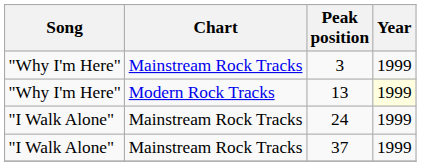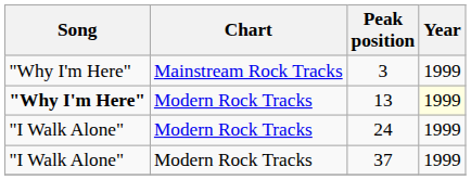13 | Song: normal -> bold
24 | Chart: Mainstream Rock Tracks -> Modern Rock Tracks
37 | Chart: Mainstream Rock Tracks -> Modern Rock Tracks
